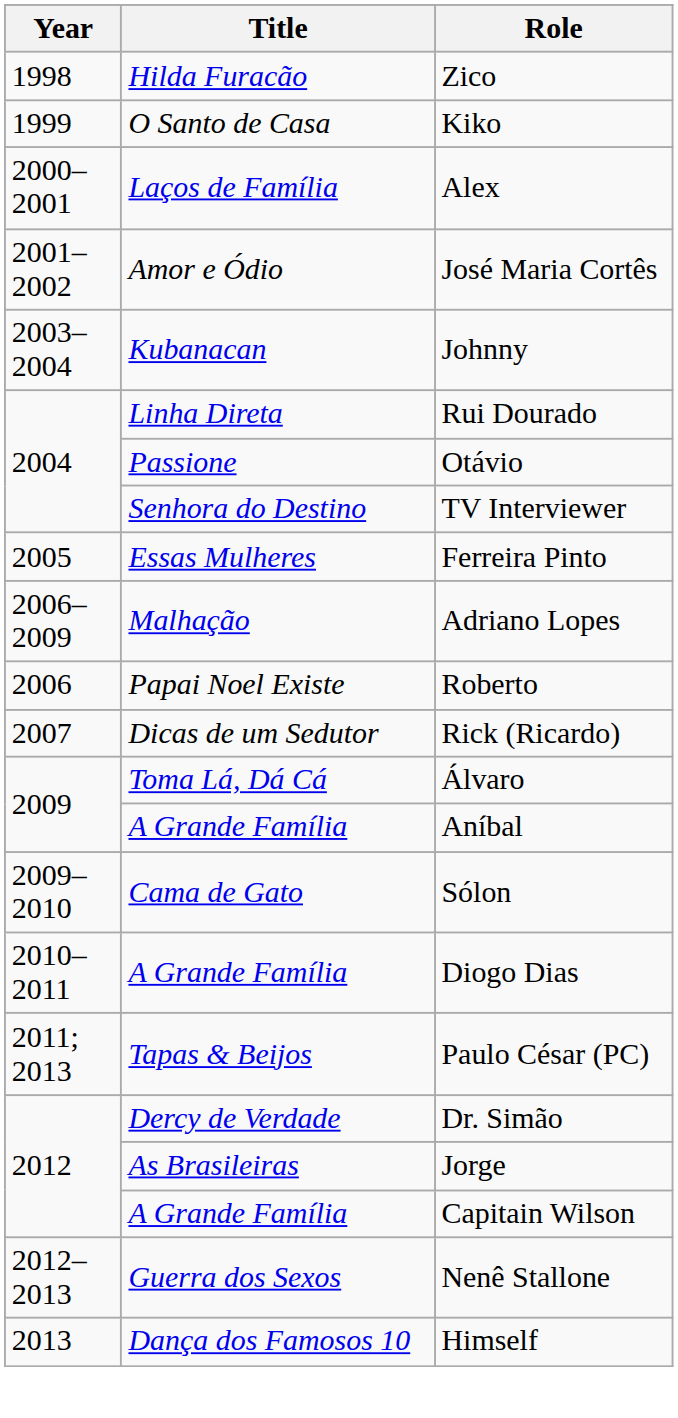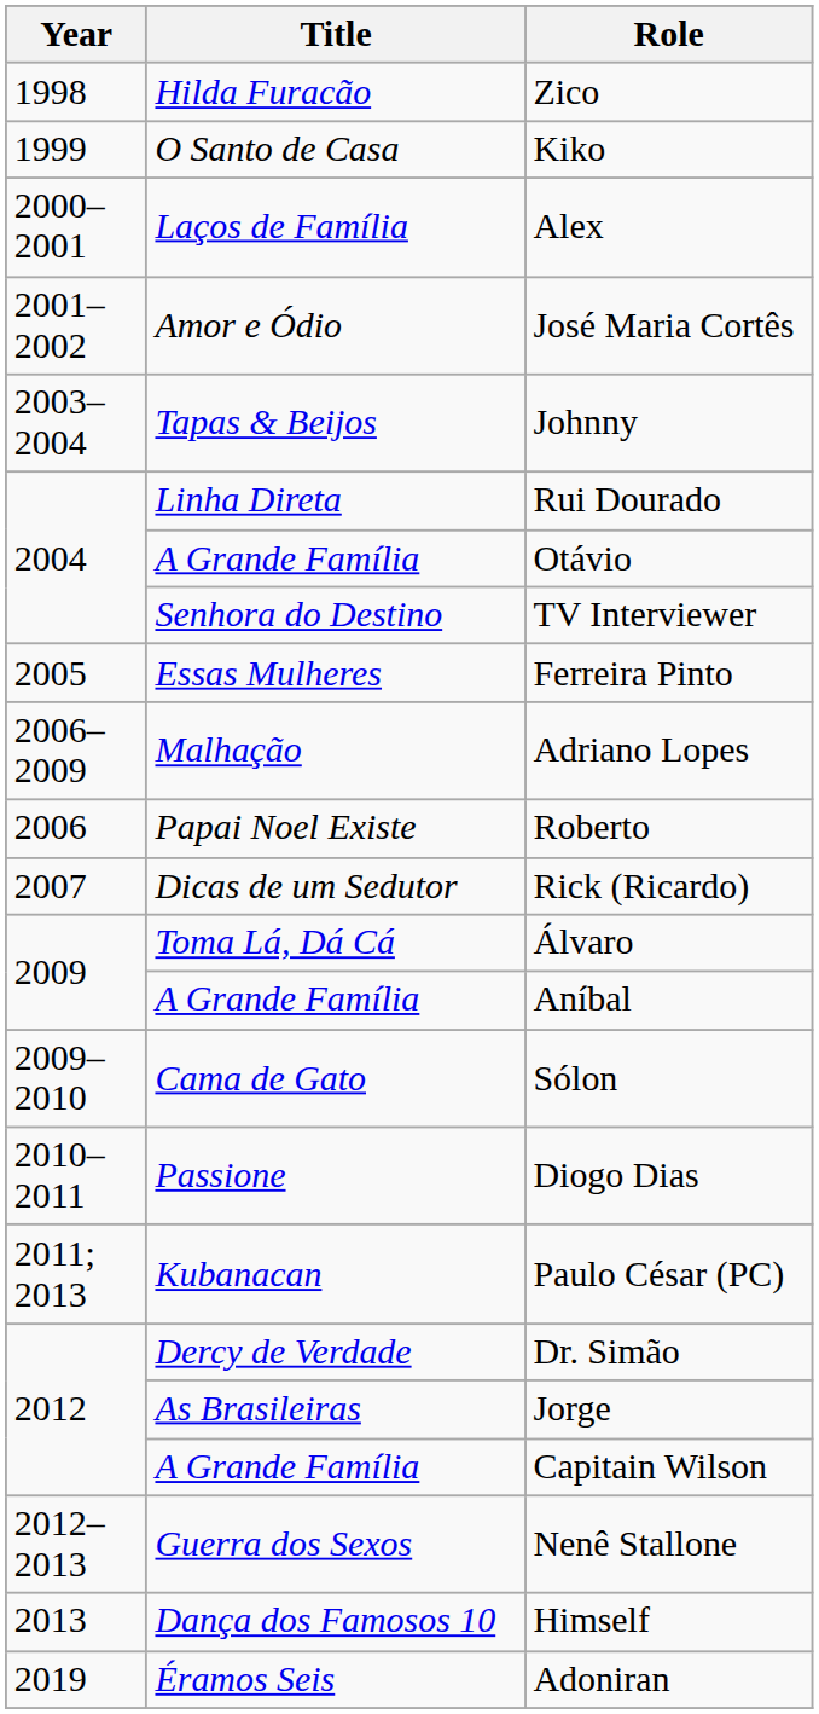Johnny | Title: Kubanacan -> Tapas & Beijos
Otávio | Title: Passione -> A Grande Família
Diogo Dias | Title: A Grande Família -> Passione
Paulo César (PC) | Title: Tapas & Beijos -> Kubanacan
+ row: 2019 | Éramos Seis | Adoniran
